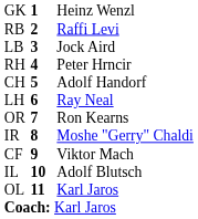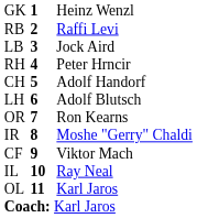LH | column 3: Ray Neal -> Adolf Blutsch
IL | column 3: Adolf Blutsch -> Ray Neal
